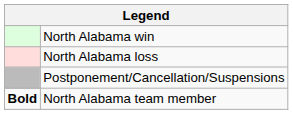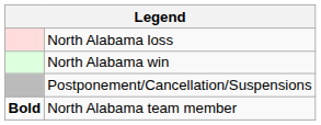rows swapped: North Alabama win <-> North Alabama loss
